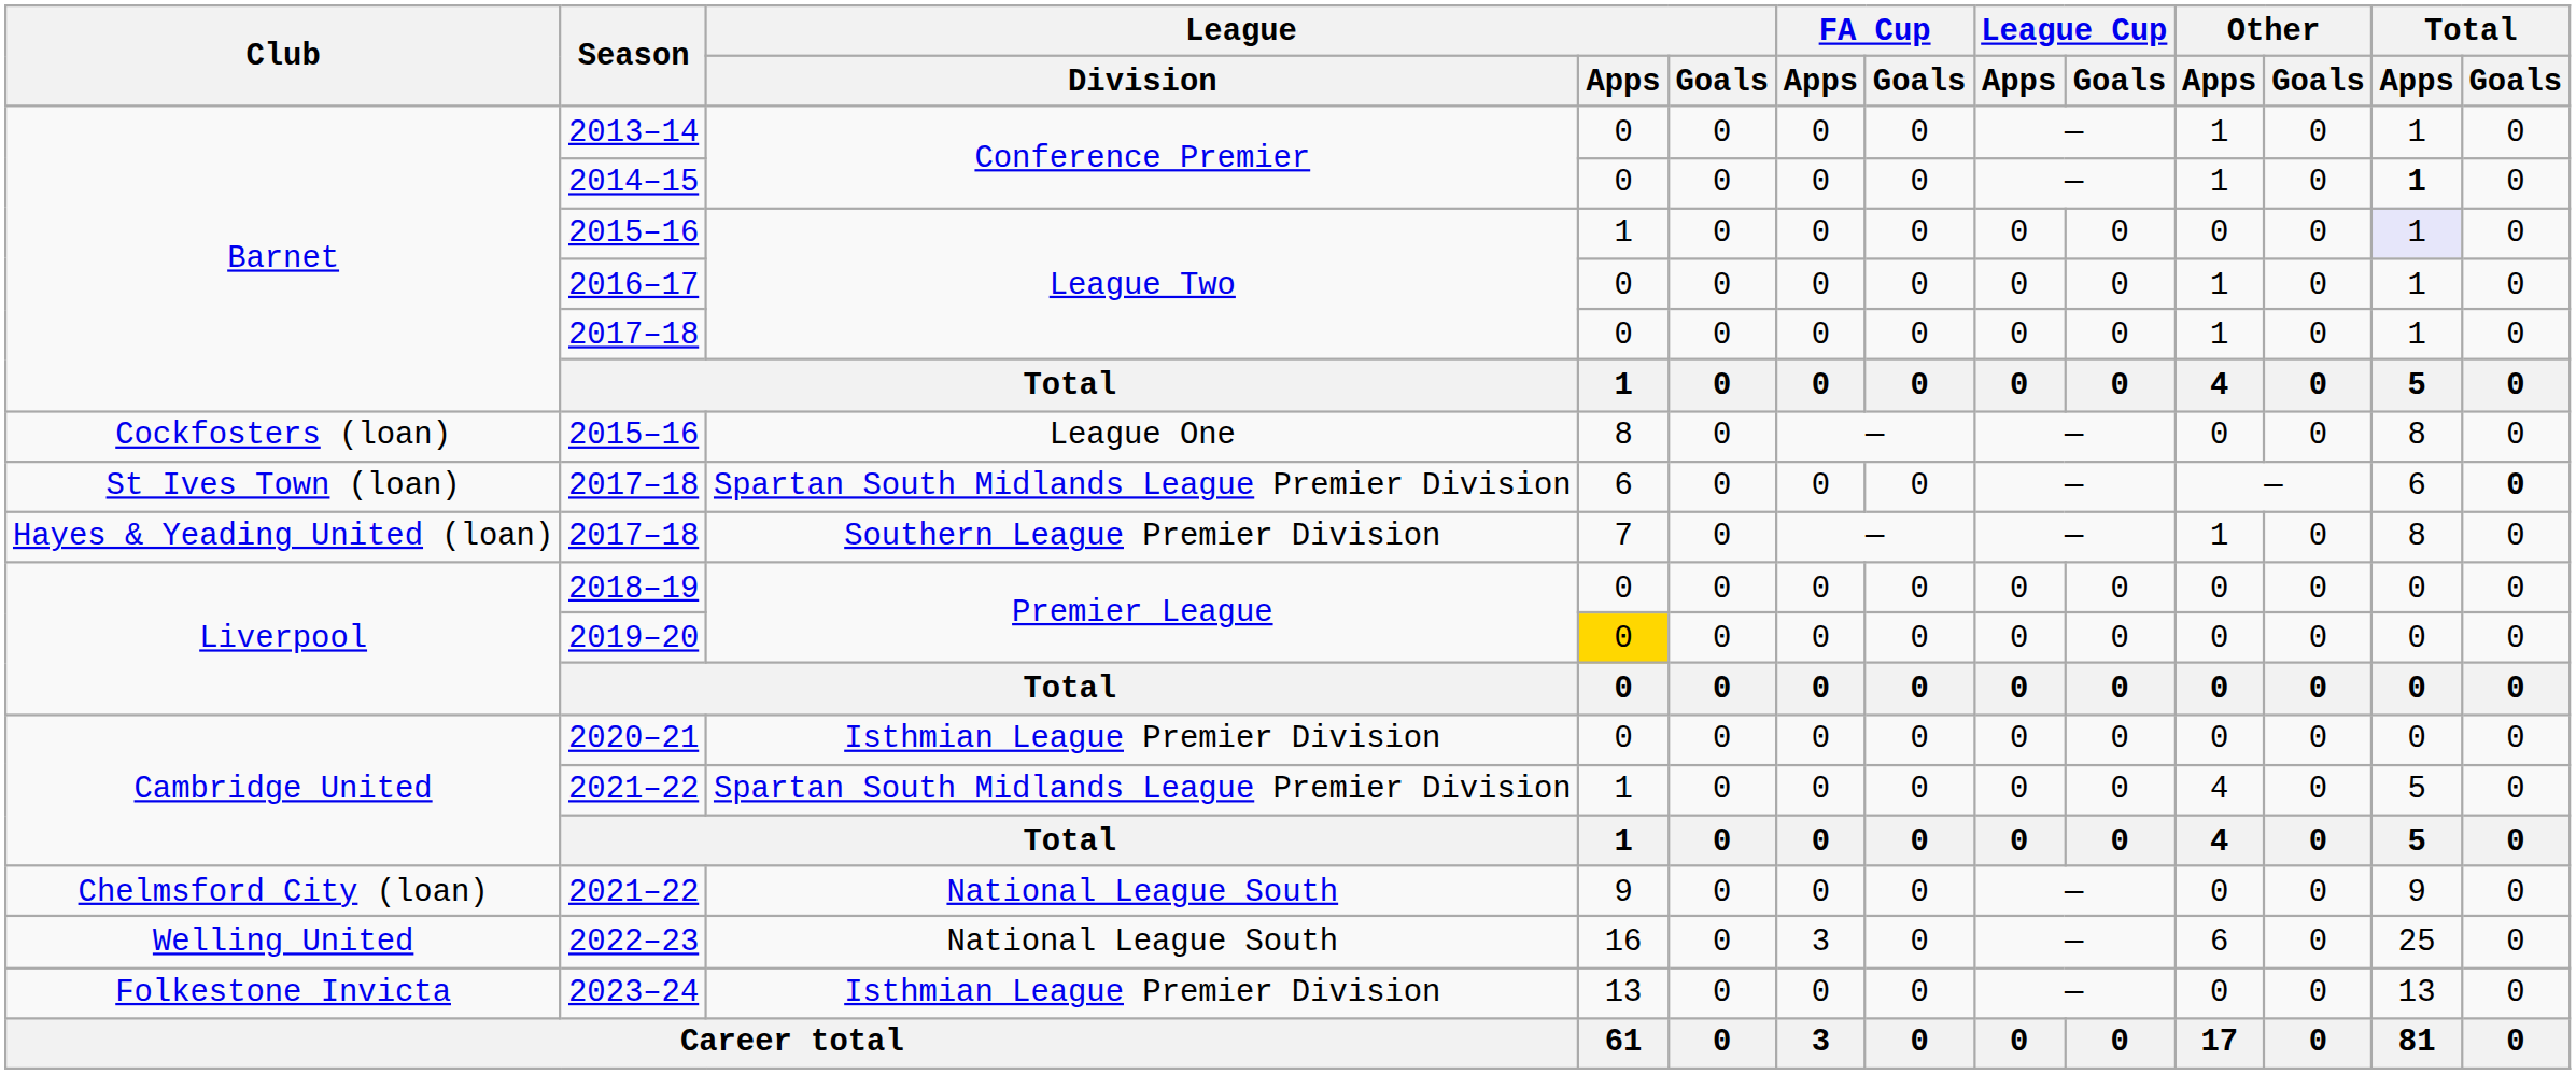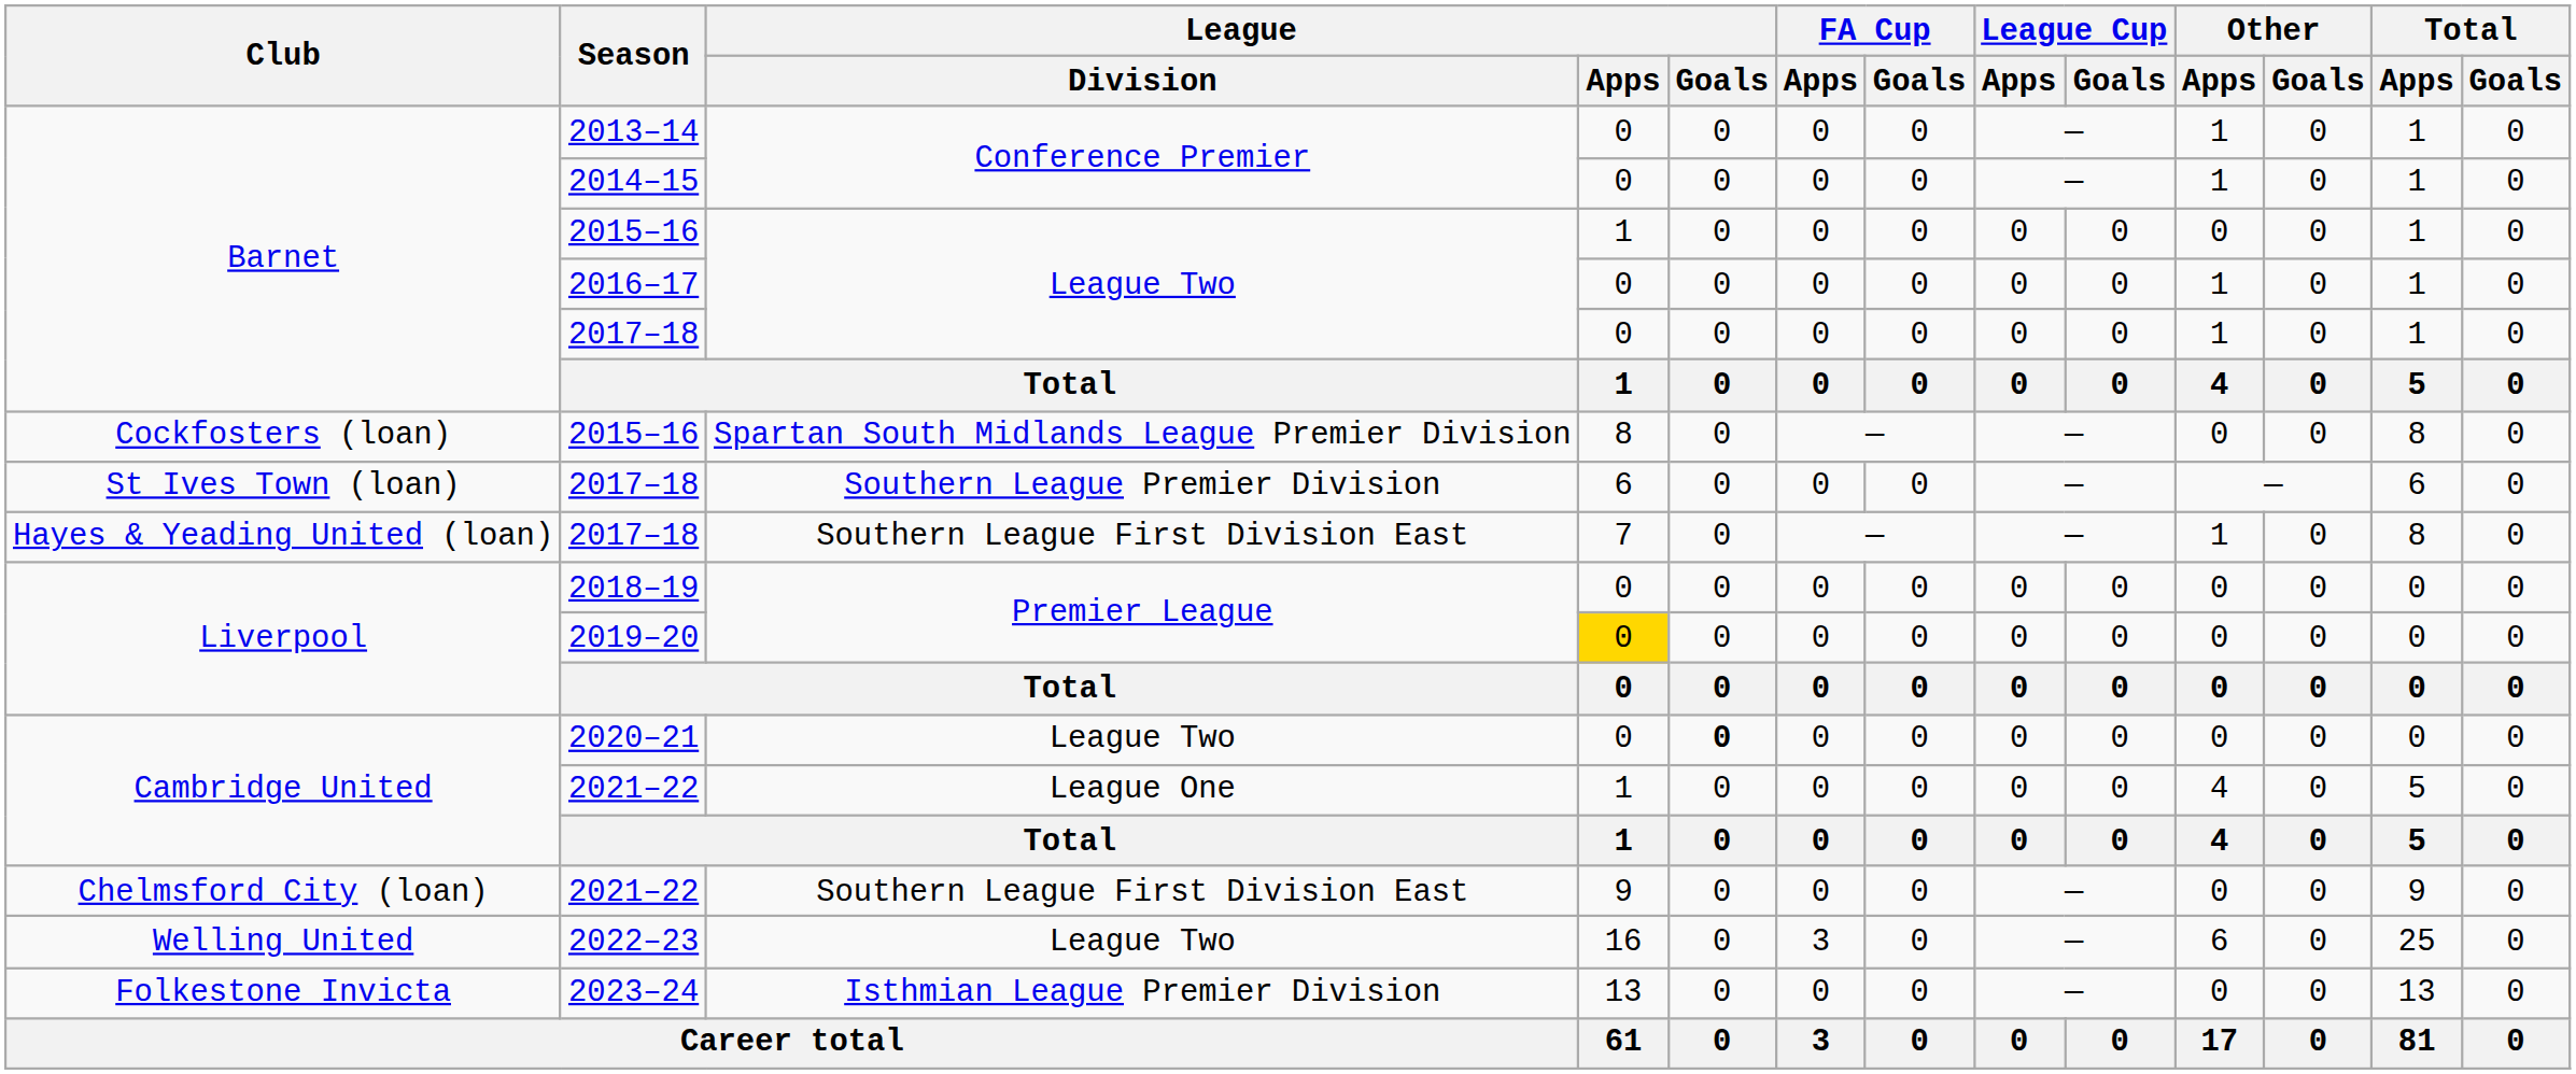2014–15 | Total / Apps: bold -> normal
Barnet / 2015–16 | Total / Apps: lavender background -> no background
Cockfosters (loan) / 2015–16 | League / Division: League One -> Spartan South Midlands League Premier Division
St Ives Town (loan) / 2017–18 | League / Division: Spartan South Midlands League Premier Division -> Southern League Premier Division
St Ives Town (loan) / 2017–18 | Total / Goals: bold -> normal
Hayes & Yeading United (loan) / 2017–18 | League / Division: Southern League Premier Division -> Southern League First Division East
2020–21 | League / Division: Isthmian League Premier Division -> League Two
2020–21 | League / Goals: normal -> bold
Cambridge United / 2021–22 | League / Division: Spartan South Midlands League Premier Division -> League One
Chelmsford City (loan) / 2021–22 | League / Division: National League South -> Southern League First Division East
2022–23 | League / Division: National League South -> League Two
